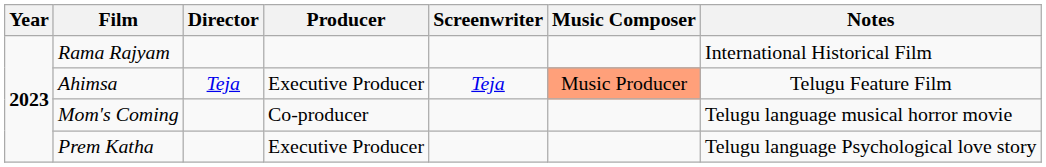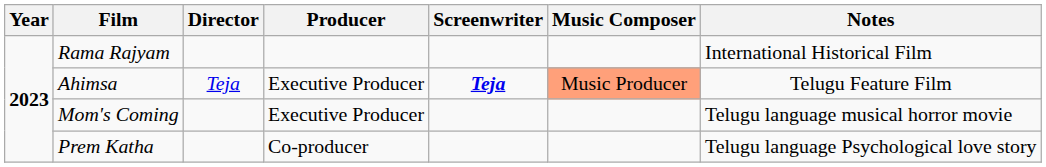Ahimsa | Screenwriter: normal -> bold
Mom's Coming | Producer: Co-producer -> Executive Producer
Prem Katha | Producer: Executive Producer -> Co-producer
